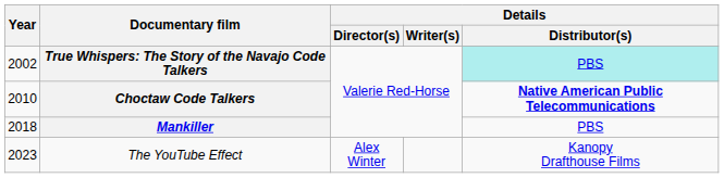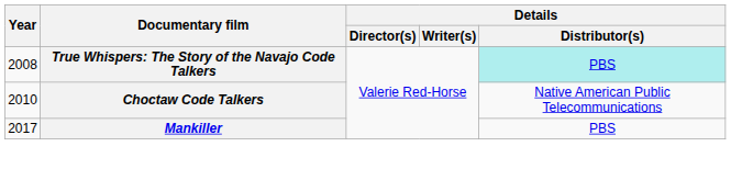True Whispers: The Story of the Navajo Code Talkers | Year: 2002 -> 2008
Choctaw Code Talkers | Details / Distributor(s): bold -> normal
Mankiller | Year: 2018 -> 2017
- row: 2023 | The YouTube Effect | Alex Winter | Kanopy Drafthouse Films
